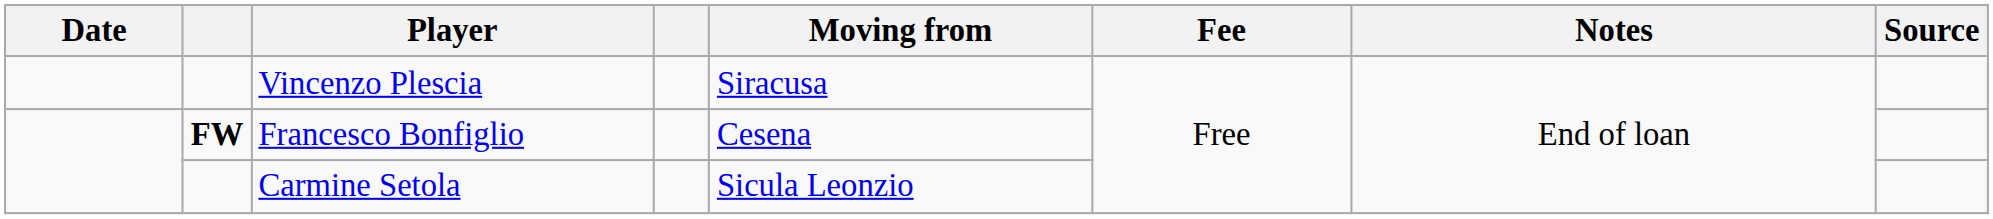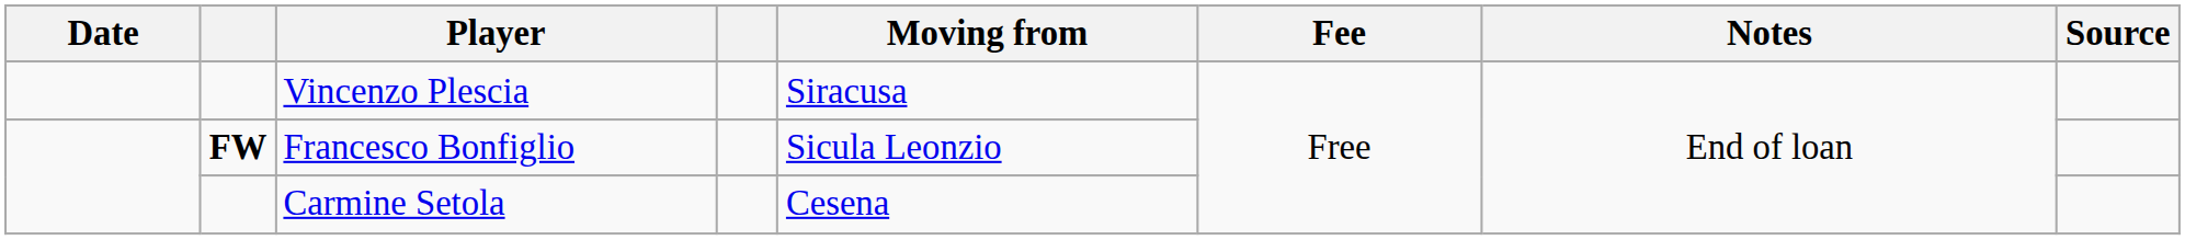Francesco Bonfiglio | Moving from: Cesena -> Sicula Leonzio
Carmine Setola | Moving from: Sicula Leonzio -> Cesena
